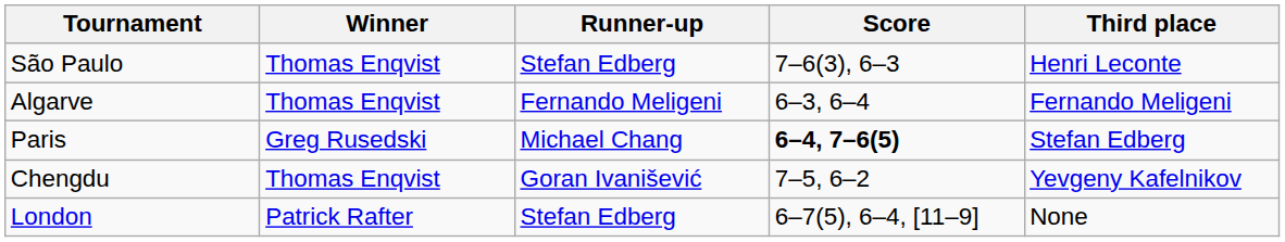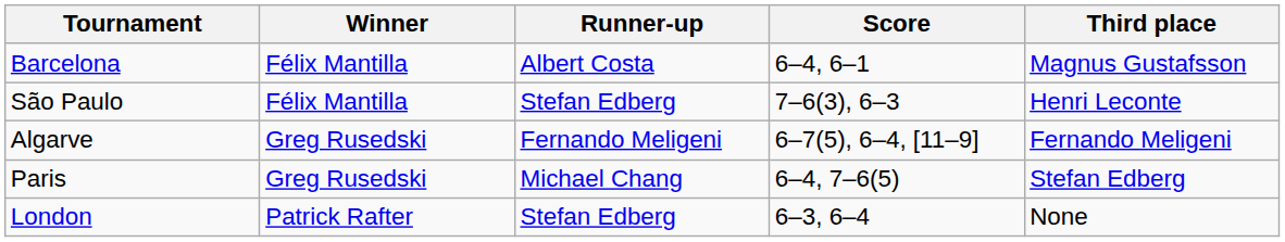+ row: Barcelona | Félix Mantilla | Albert Costa | 6–4, 6–1 | Magnus Gustafsson
São Paulo | Winner: Thomas Enqvist -> Félix Mantilla
Algarve | Winner: Thomas Enqvist -> Greg Rusedski
Algarve | Score: 6–3, 6–4 -> 6–7(5), 6–4, [11–9]
Paris | Score: bold -> normal
- row: Chengdu | Thomas Enqvist | Goran Ivanišević | 7–5, 6–2 | Yevgeny Kafelnikov
London | Score: 6–7(5), 6–4, [11–9] -> 6–3, 6–4
